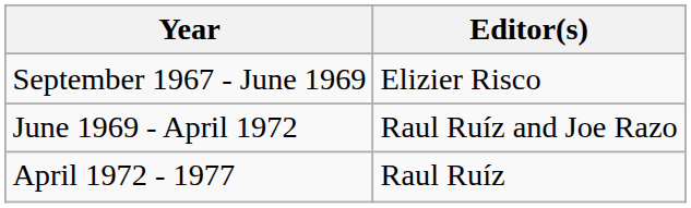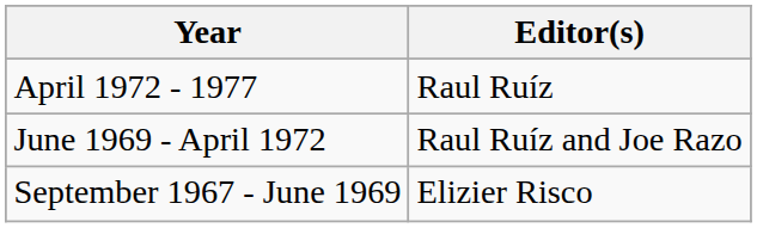rows swapped: September 1967 - June 1969 <-> April 1972 - 1977
